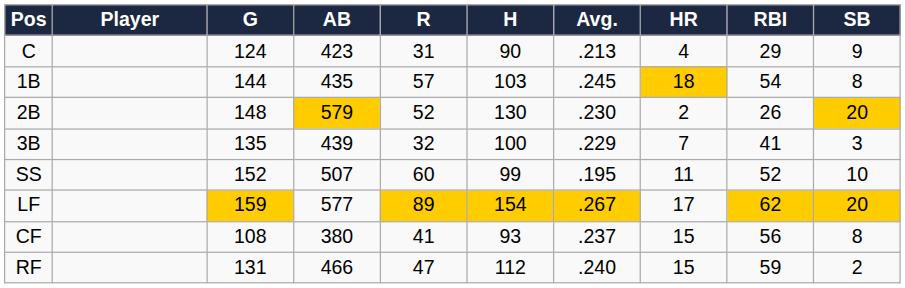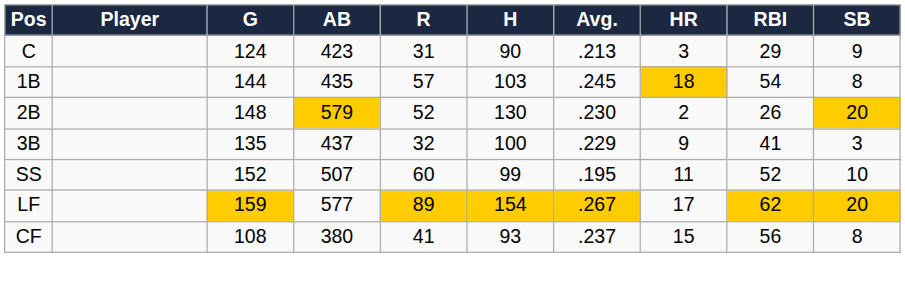C | HR: 4 -> 3
3B | AB: 439 -> 437
3B | HR: 7 -> 9
- row: RF | 131 | 466 | 47 | 112 | .240 | 15 | 59 | 2
